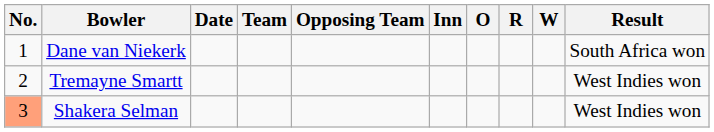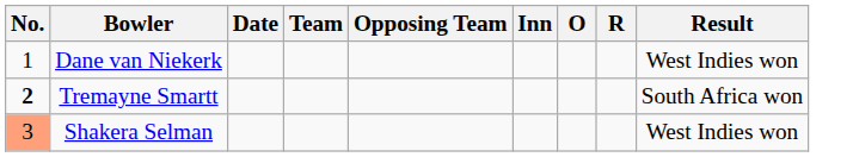- column: W
Dane van Niekerk | Result: South Africa won -> West Indies won
Tremayne Smartt | No.: normal -> bold
Tremayne Smartt | Result: West Indies won -> South Africa won
